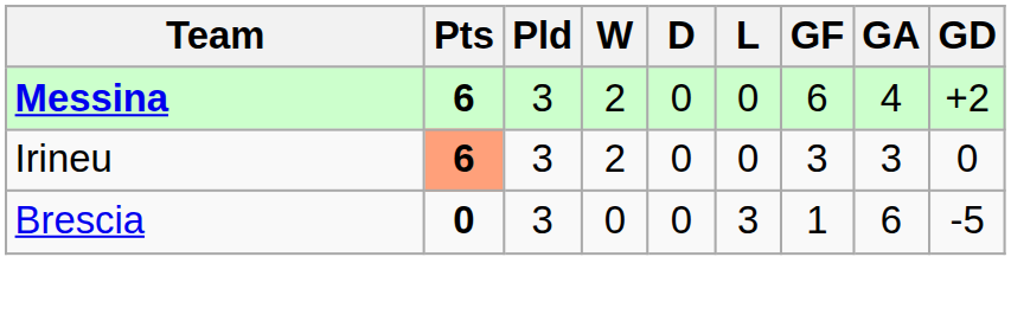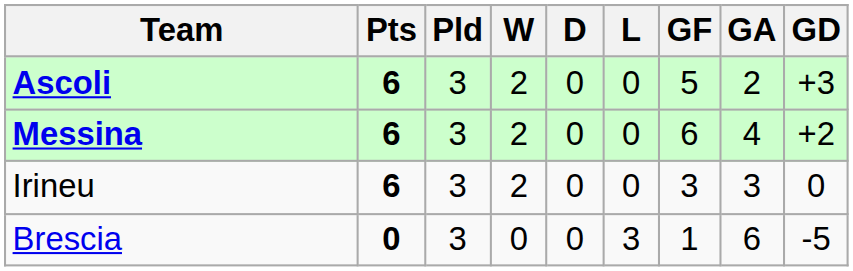+ row: Ascoli | 6 | 3 | 2 | 0 | 0 | 5 | 2 | +3
Irineu | Pts: lightsalmon background -> no background
